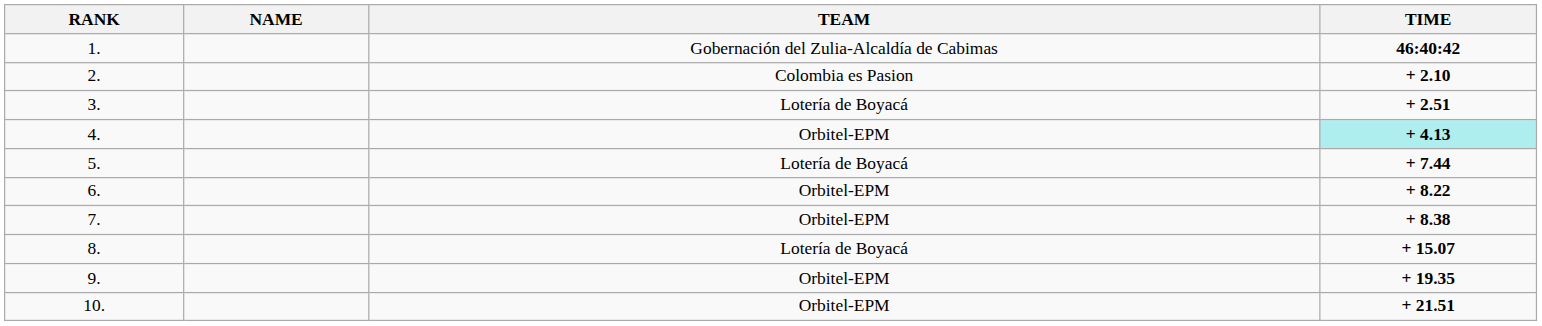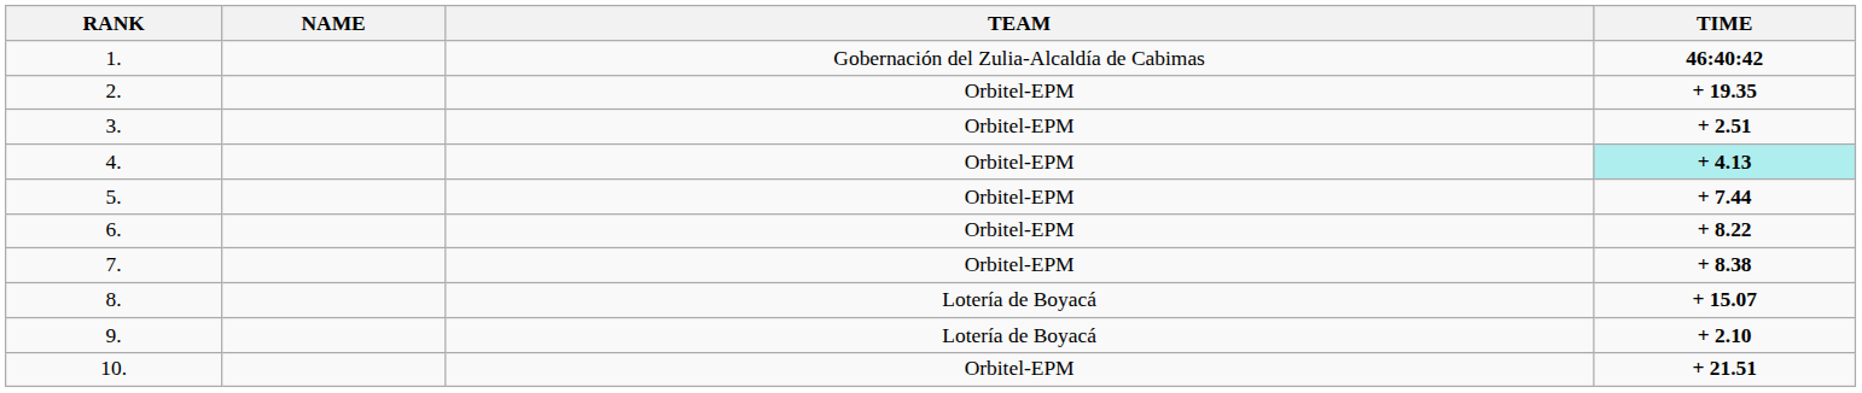2. | TEAM: Colombia es Pasion -> Orbitel-EPM
2. | TIME: + 2.10 -> + 19.35
3. | TEAM: Lotería de Boyacá -> Orbitel-EPM
5. | TEAM: Lotería de Boyacá -> Orbitel-EPM
9. | TEAM: Orbitel-EPM -> Lotería de Boyacá
9. | TIME: + 19.35 -> + 2.10
